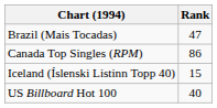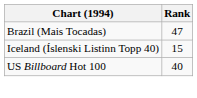- row: Canada Top Singles (RPM) | 86
